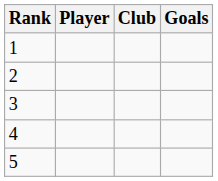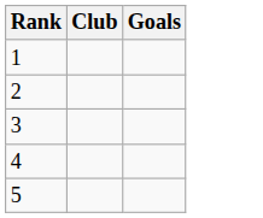- column: Player
